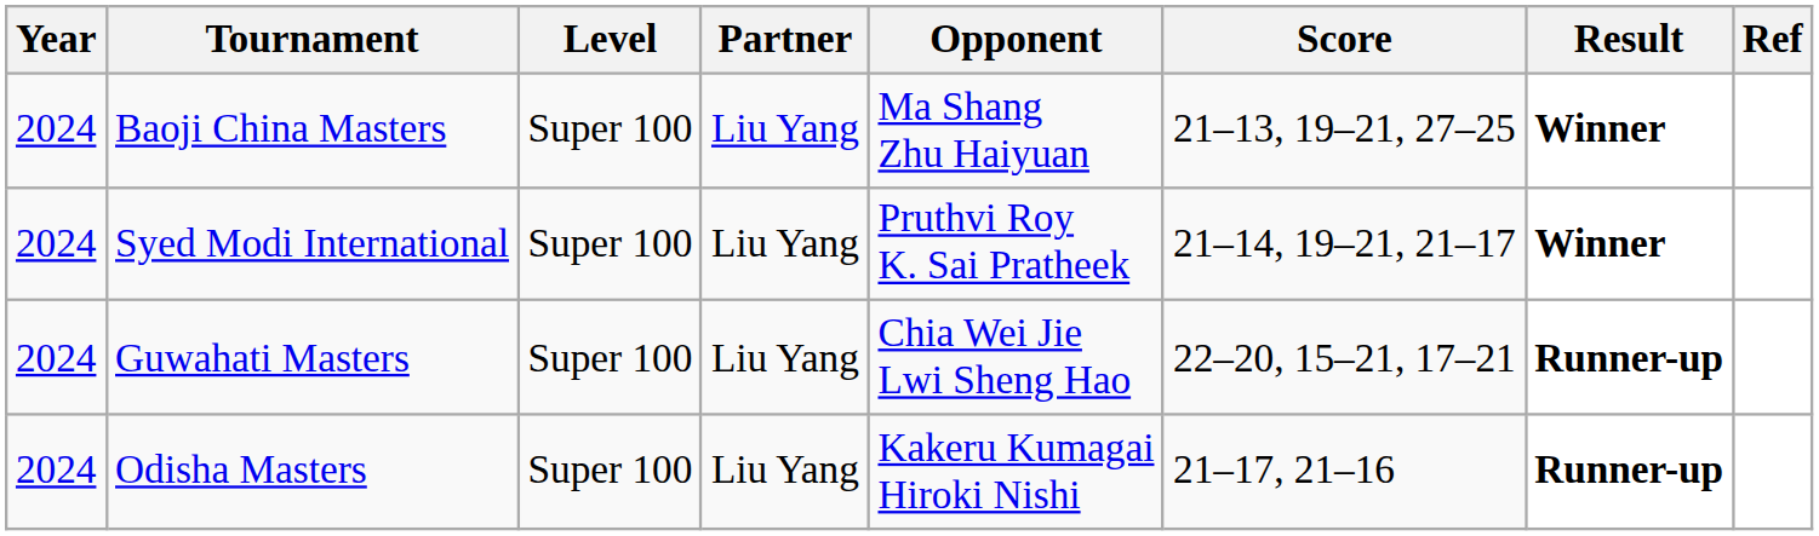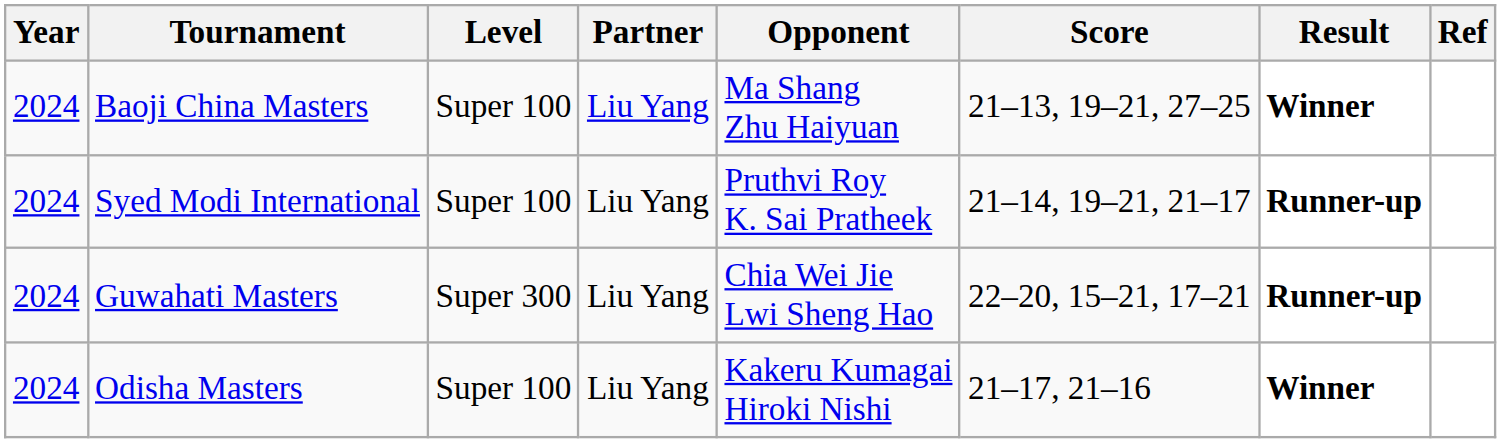Syed Modi International | Result: Winner -> Runner-up
Guwahati Masters | Level: Super 100 -> Super 300
Odisha Masters | Result: Runner-up -> Winner
